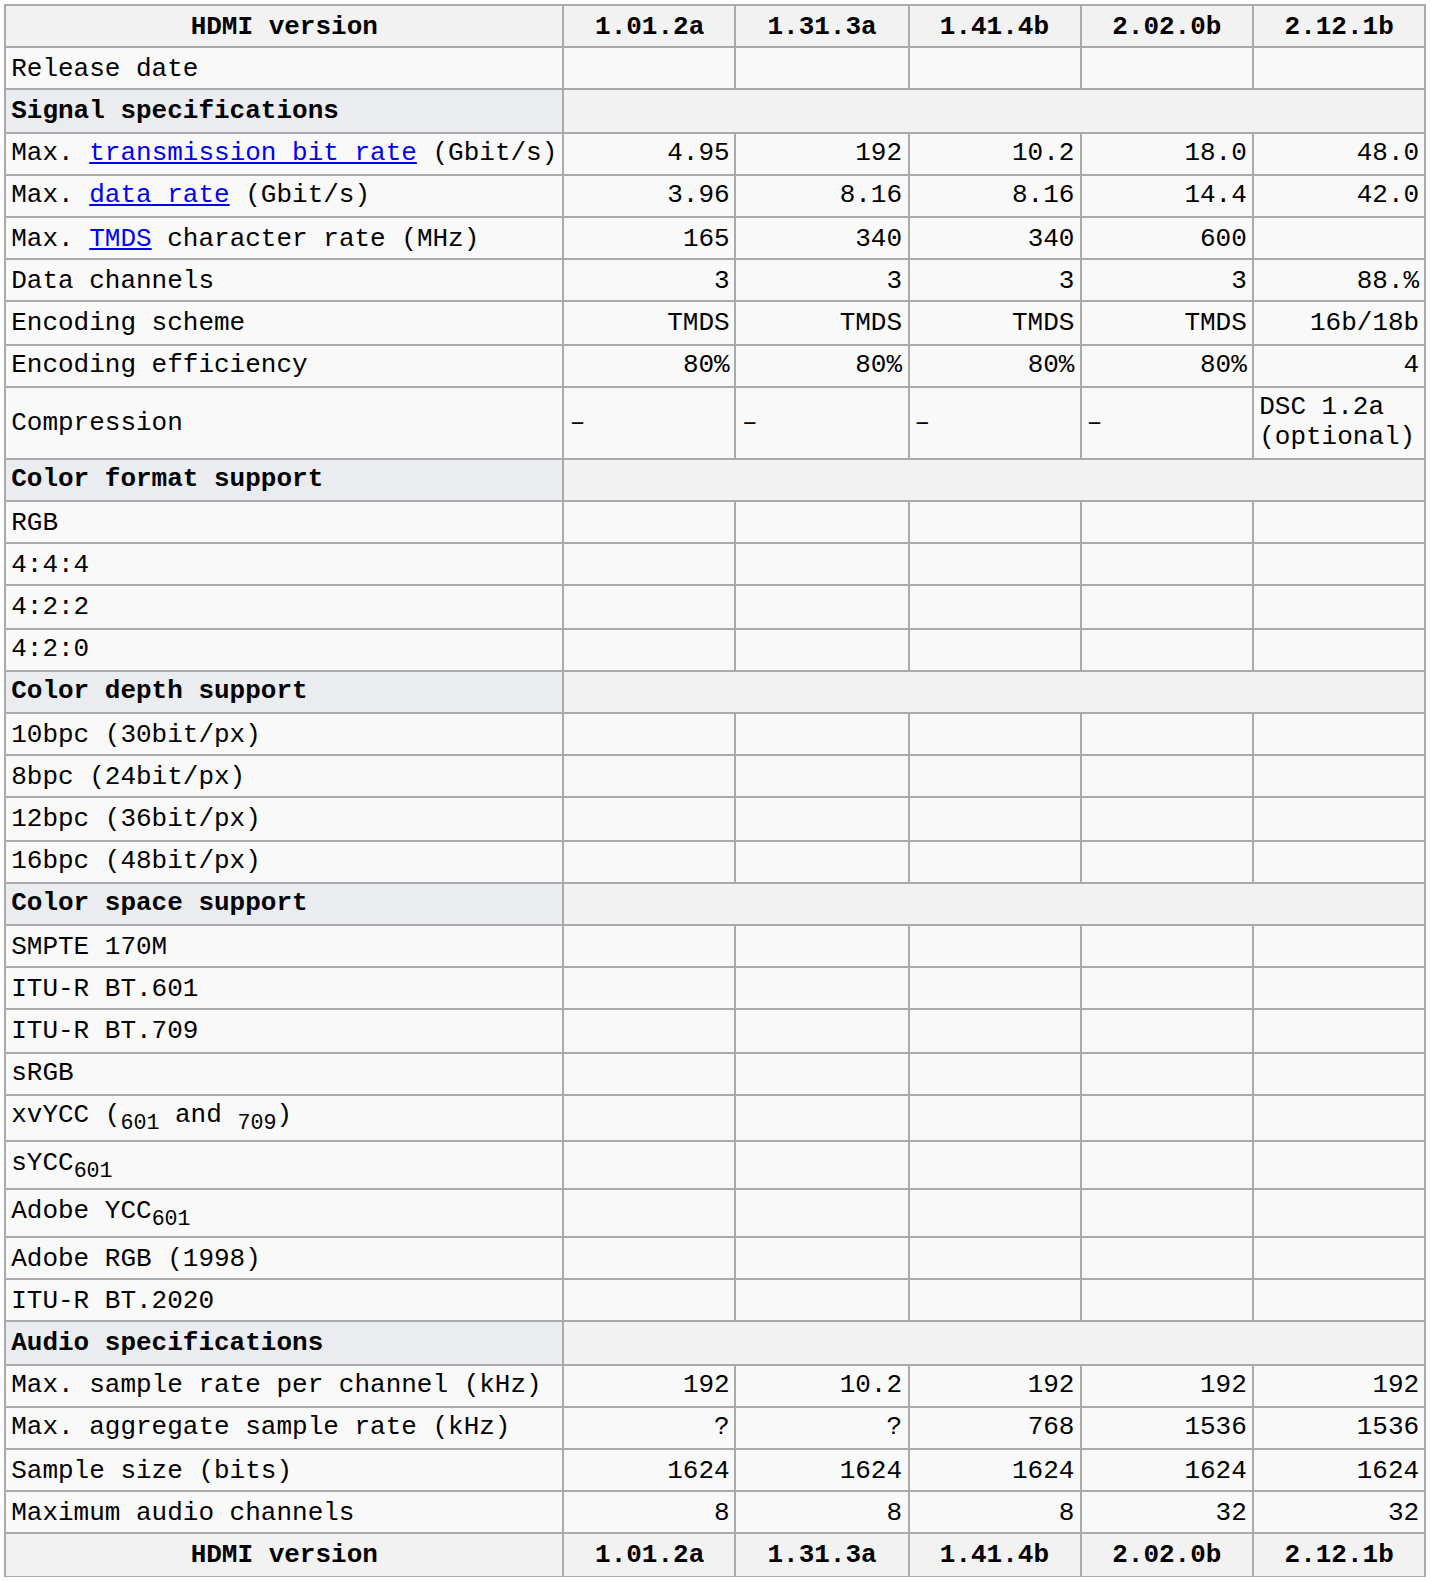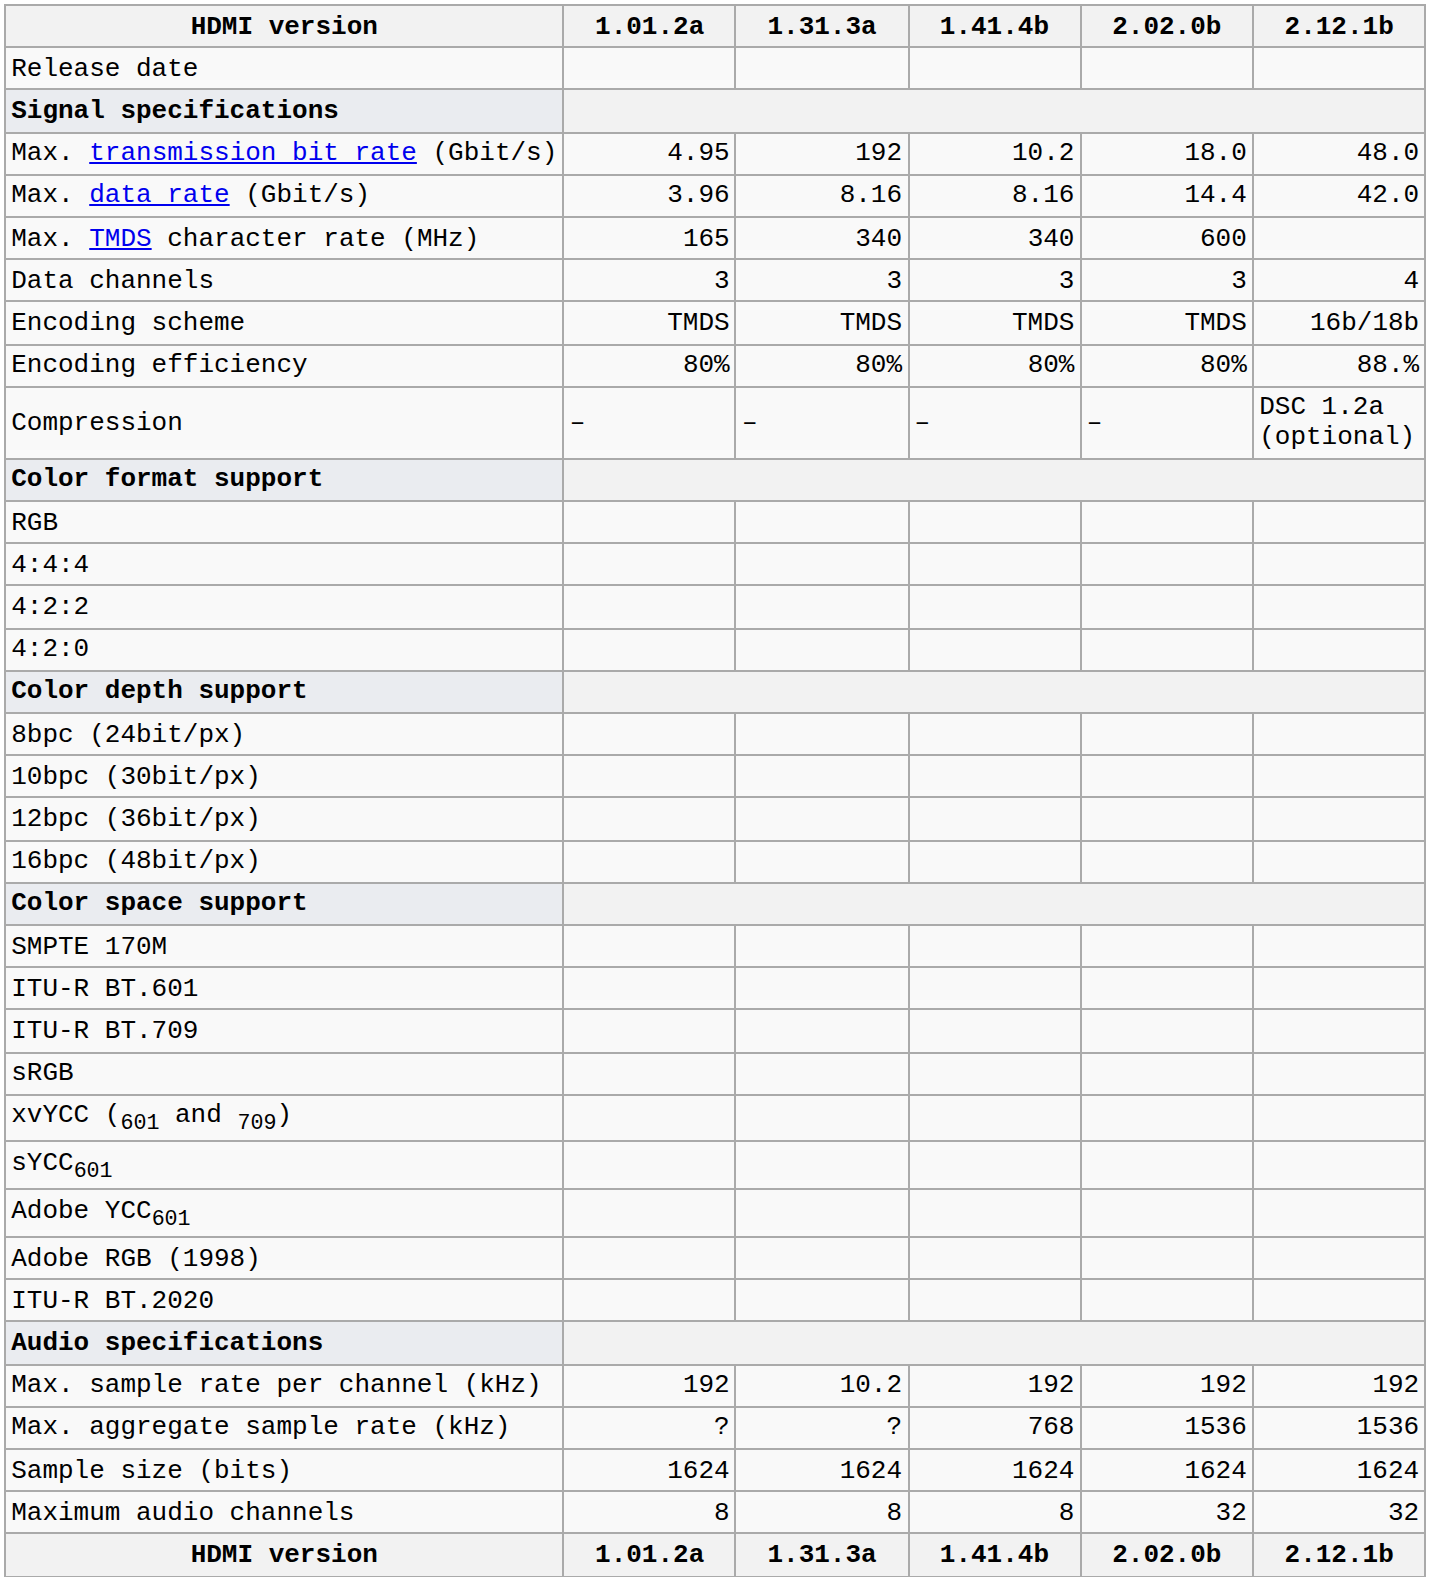Data channels | 2.12.1b: 88.% -> 4
Encoding efficiency | 2.12.1b: 4 -> 88.%
rows swapped: 8bpc (24bit/px) <-> 10bpc (30bit/px)
